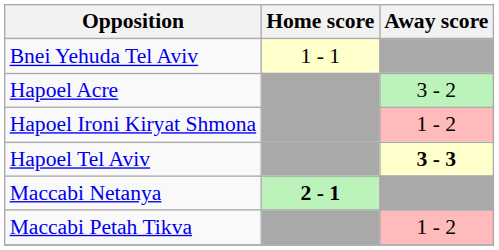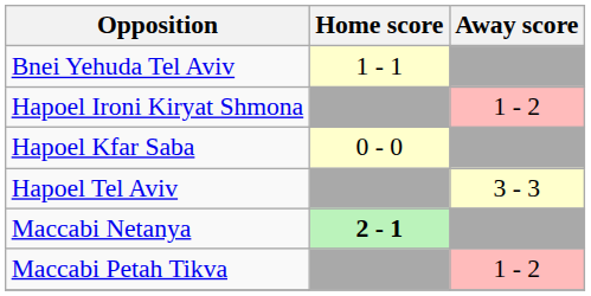- row: Hapoel Acre | 3 - 2
+ row: Hapoel Kfar Saba | 0 - 0
Hapoel Tel Aviv | Away score: bold -> normal
